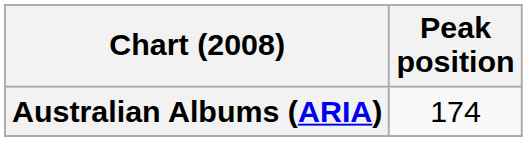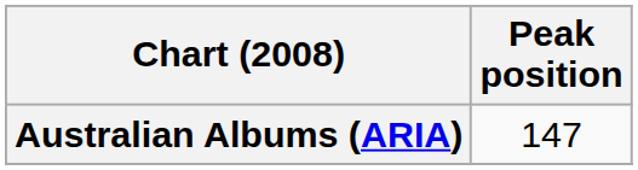Australian Albums (ARIA) | Peak position: 174 -> 147
